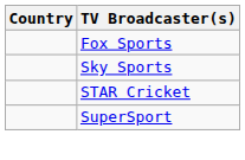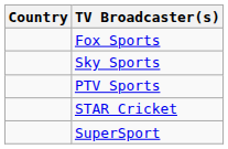+ row: PTV Sports
